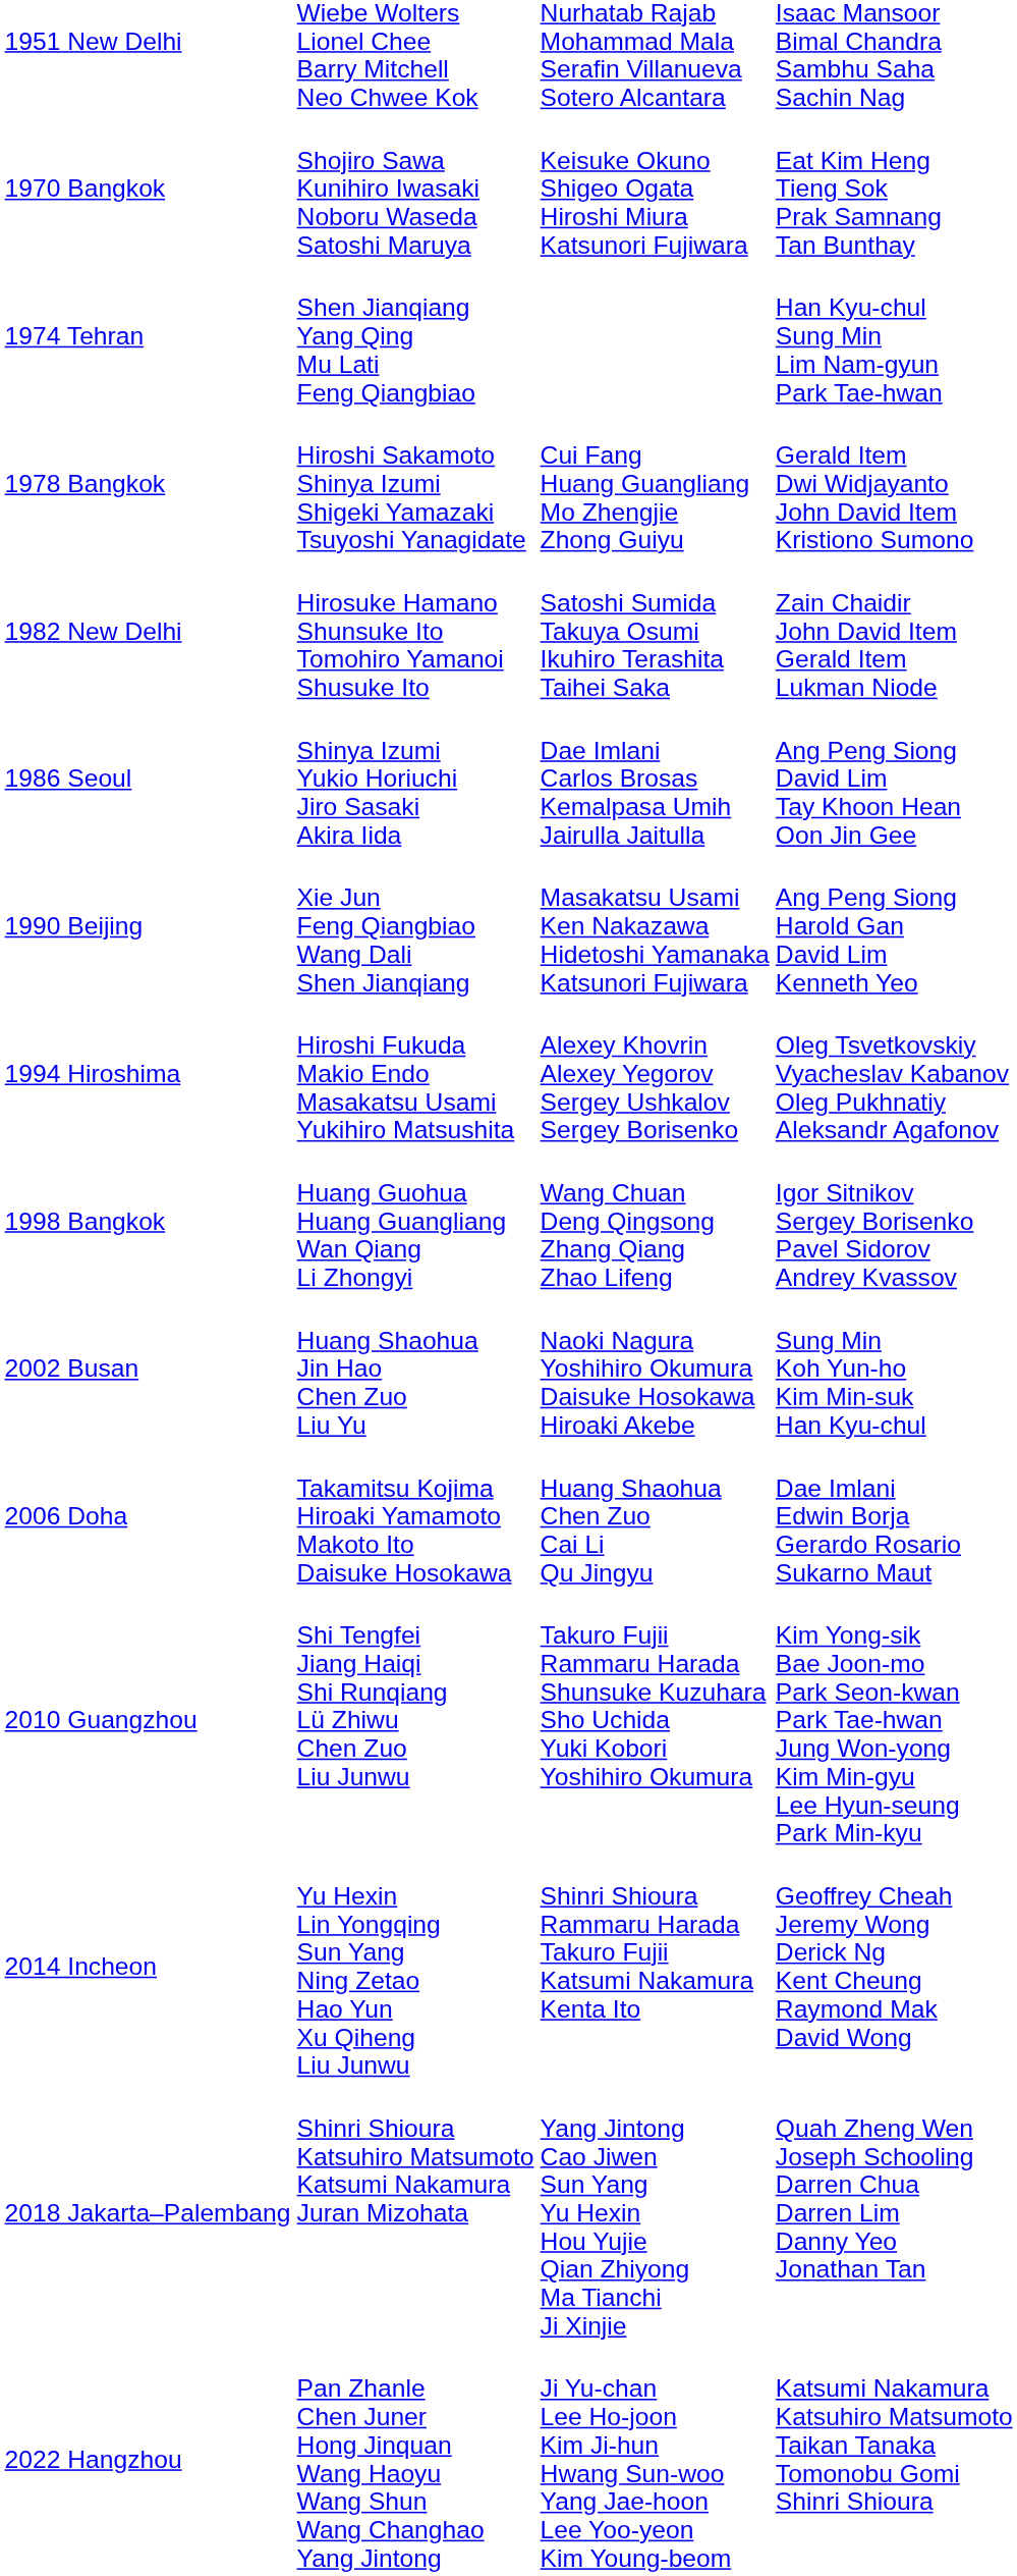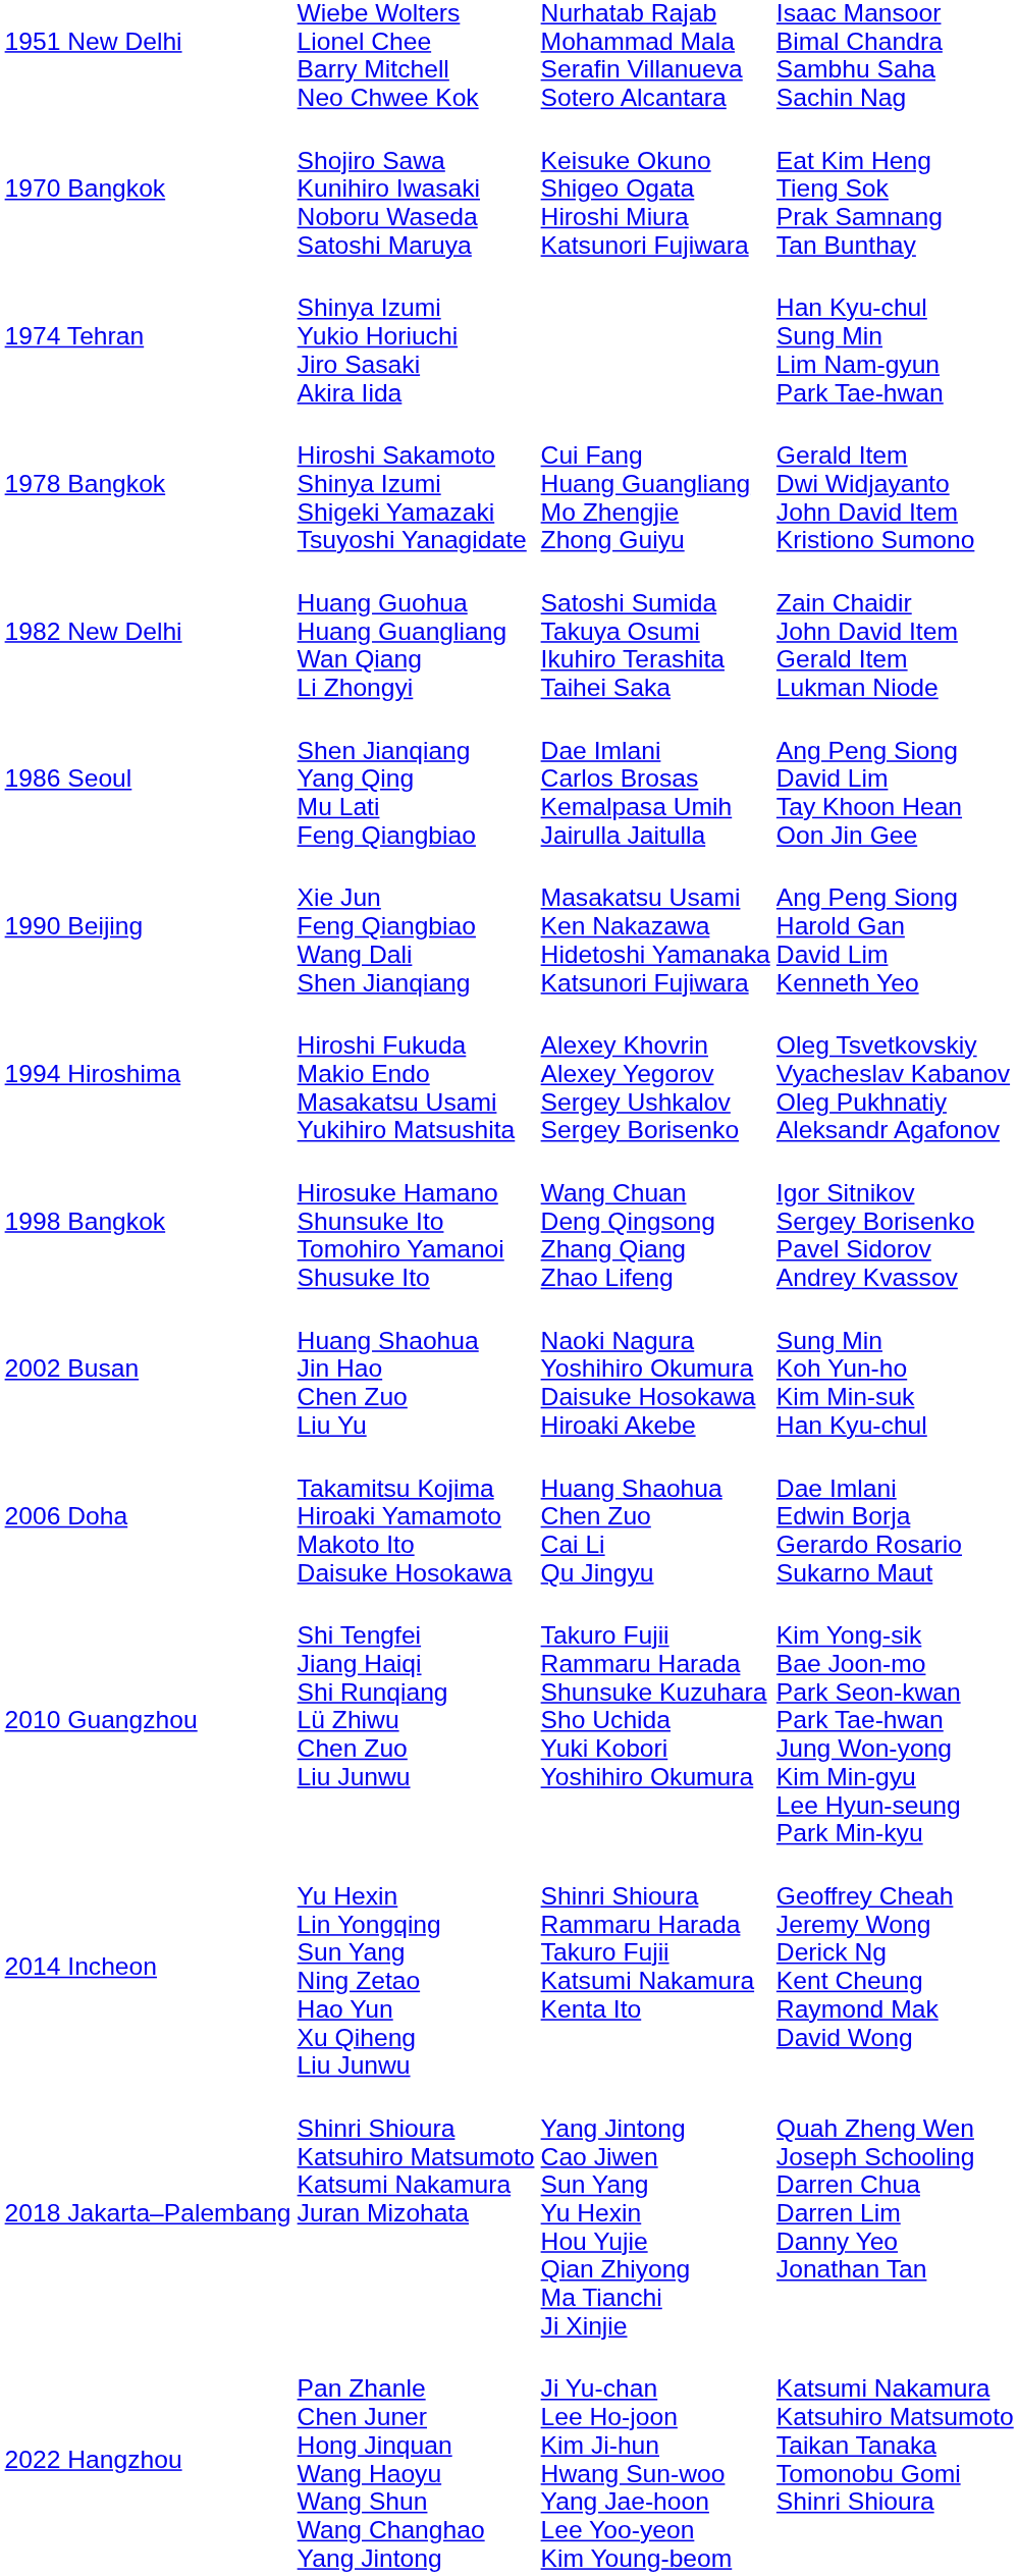1974 Tehran | column 2: Shen Jianqiang Yang Qing Mu Lati Feng Qiangbiao -> Shinya Izumi Yukio Horiuchi Jiro Sasaki Akira Iida
1982 New Delhi | column 2: Hirosuke Hamano Shunsuke Ito Tomohiro Yamanoi Shusuke Ito -> Huang Guohua Huang Guangliang Wan Qiang Li Zhongyi
1986 Seoul | column 2: Shinya Izumi Yukio Horiuchi Jiro Sasaki Akira Iida -> Shen Jianqiang Yang Qing Mu Lati Feng Qiangbiao
1998 Bangkok | column 2: Huang Guohua Huang Guangliang Wan Qiang Li Zhongyi -> Hirosuke Hamano Shunsuke Ito Tomohiro Yamanoi Shusuke Ito
